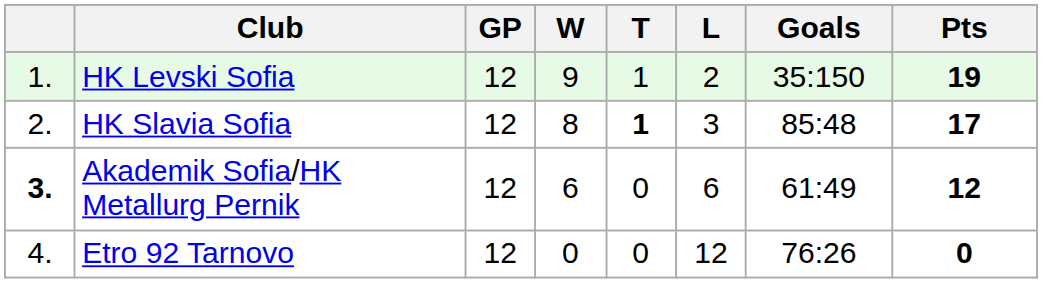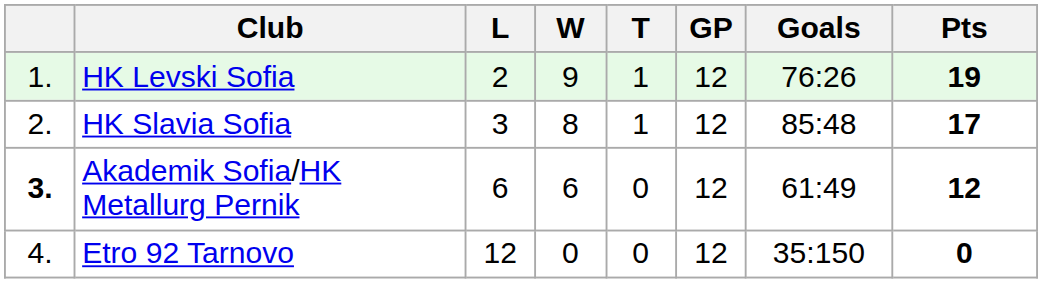columns swapped: GP <-> L
HK Levski Sofia | Goals: 35:150 -> 76:26
HK Slavia Sofia | T: bold -> normal
Etro 92 Tarnovo | Goals: 76:26 -> 35:150
